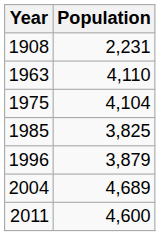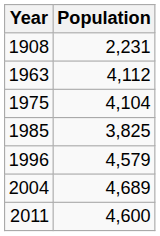1963 | Population: 4,110 -> 4,112
1996 | Population: 3,879 -> 4,579
